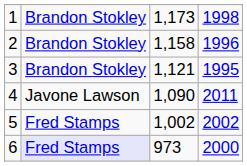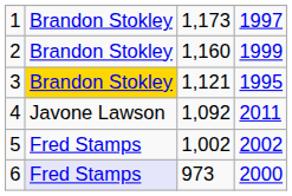1 | column 4: 1998 -> 1997
2 | column 3: 1,158 -> 1,160
2 | column 4: 1996 -> 1999
3 | column 2: no background -> gold background
4 | column 3: 1,090 -> 1,092
